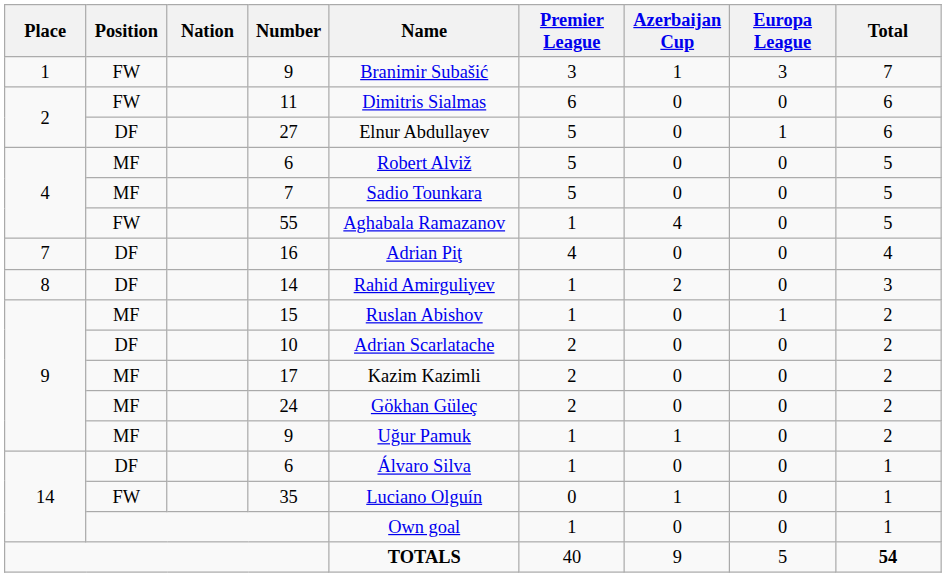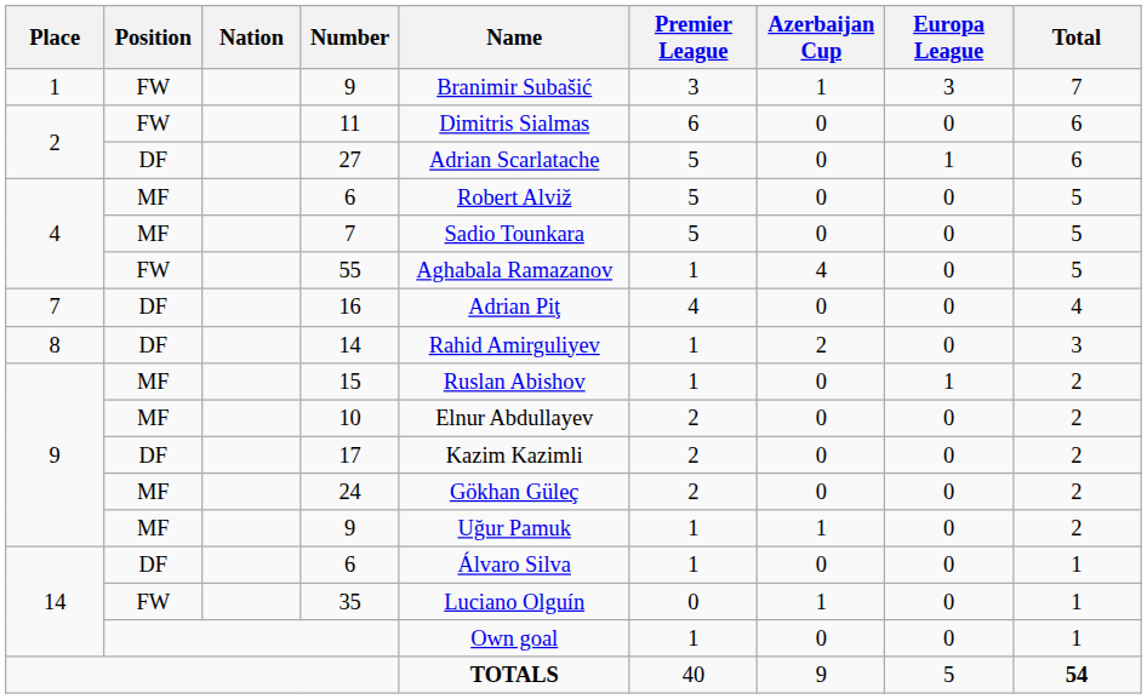27 | Name: Elnur Abdullayev -> Adrian Scarlatache
10 | Position: DF -> MF
10 | Name: Adrian Scarlatache -> Elnur Abdullayev
17 | Position: MF -> DF
